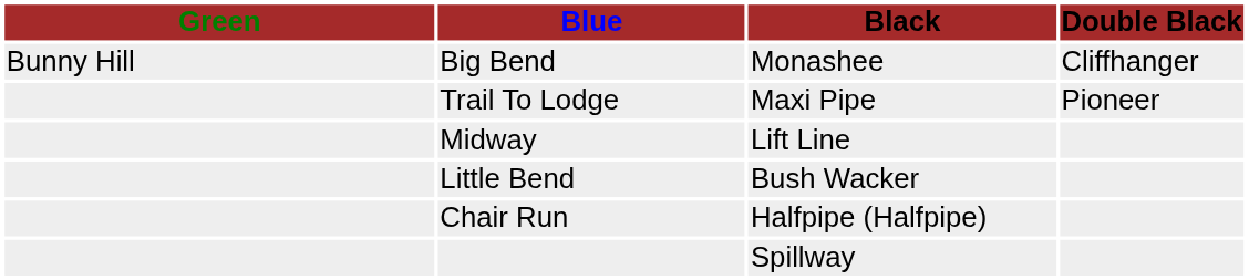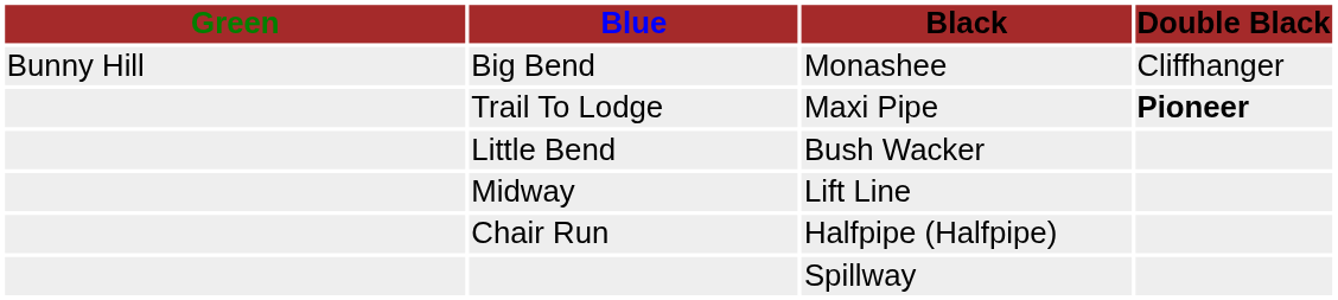Trail To Lodge | Double Black: normal -> bold
rows swapped: Midway <-> Little Bend
